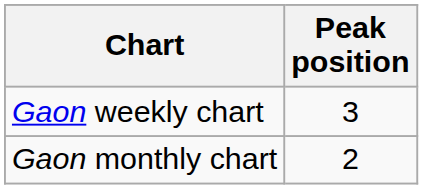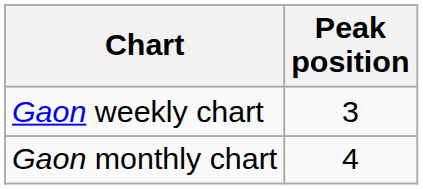Gaon monthly chart | Peak position: 2 -> 4
